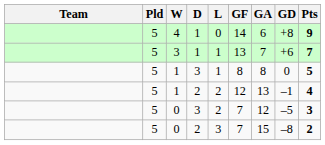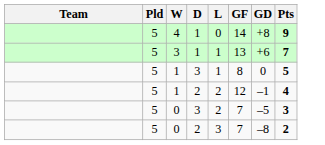- column: GA | 6 | 7 | 8 | 13 | 12 | 15
